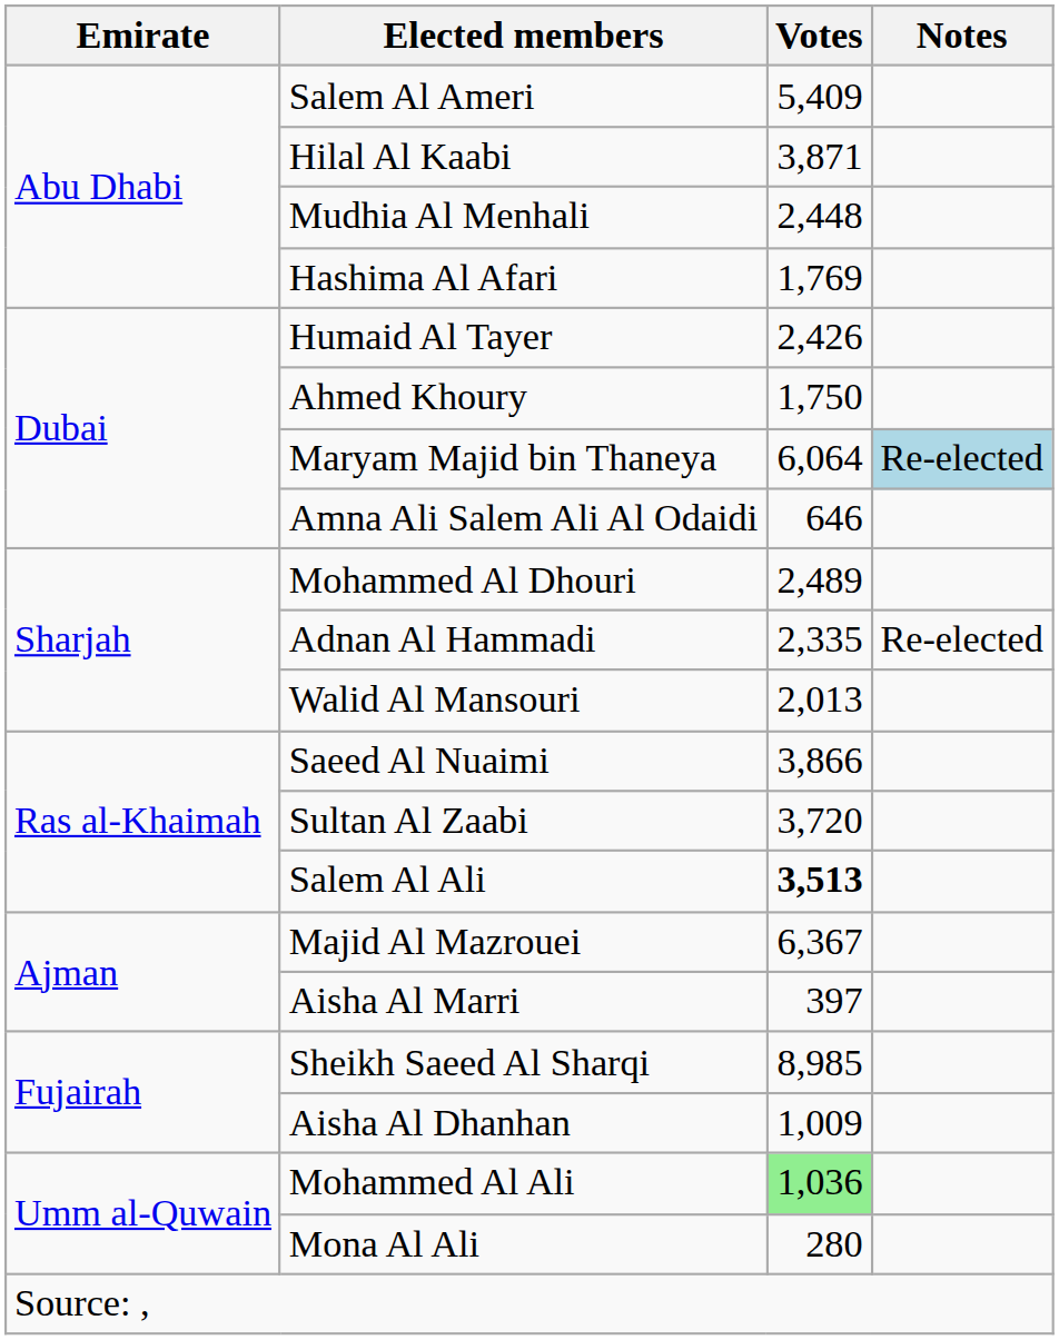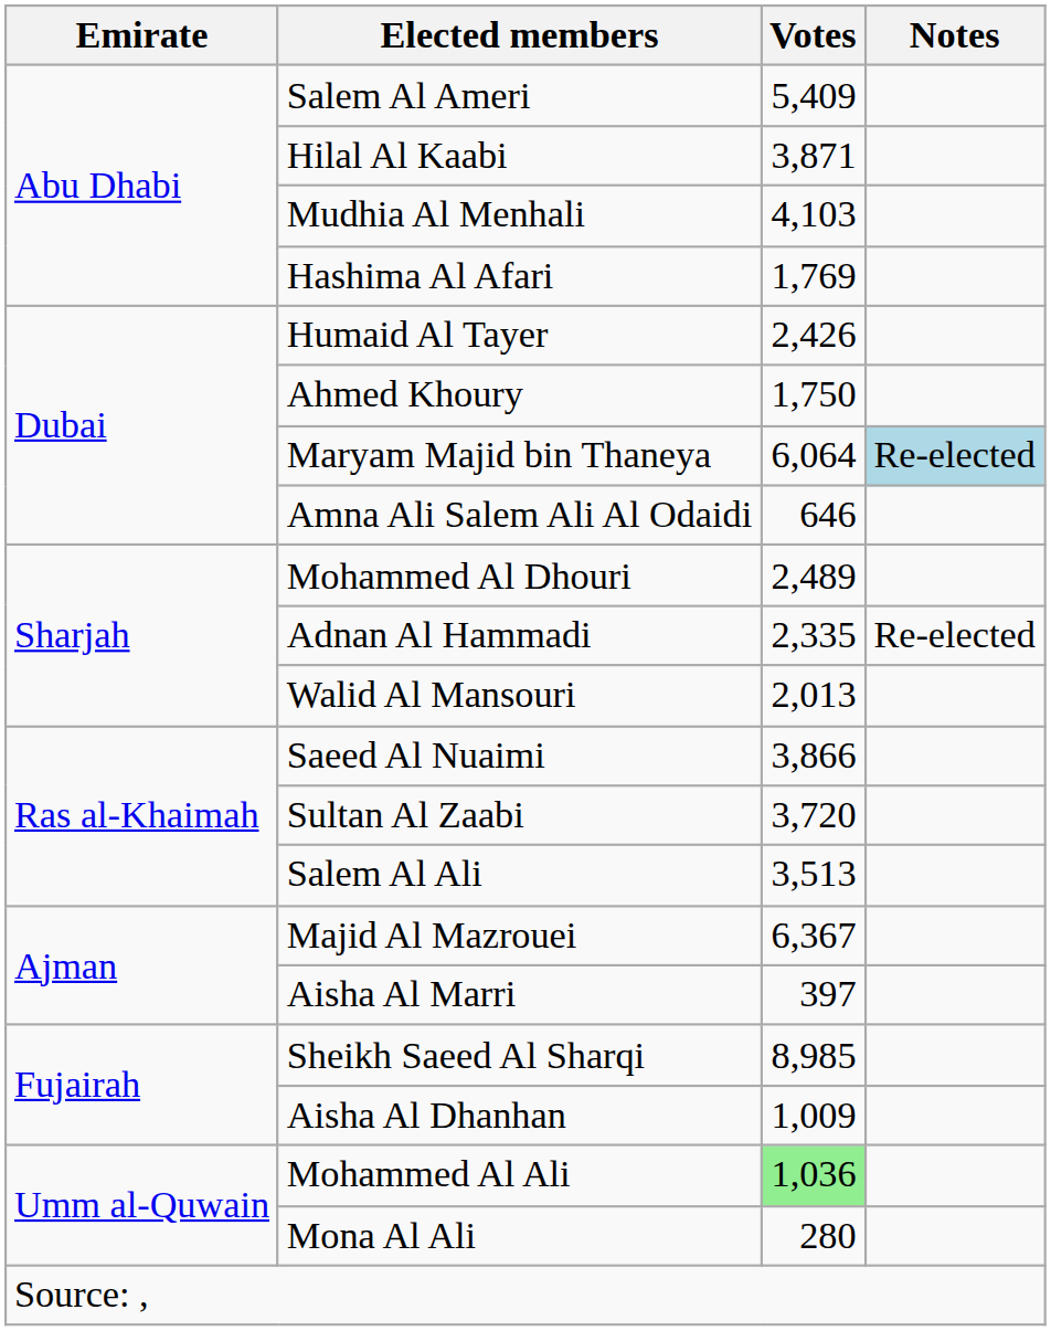Mudhia Al Menhali | Votes: 2,448 -> 4,103
Salem Al Ali | Votes: bold -> normal
